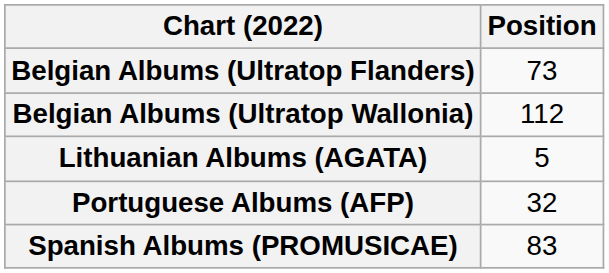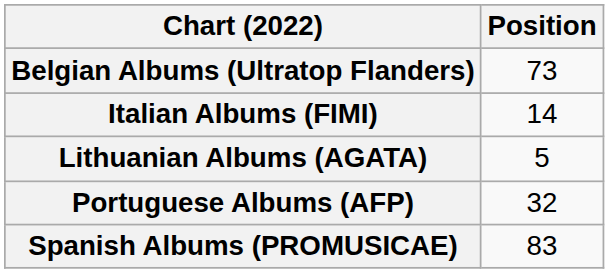- row: Belgian Albums (Ultratop Wallonia) | 112
+ row: Italian Albums (FIMI) | 14
